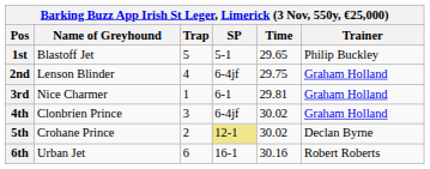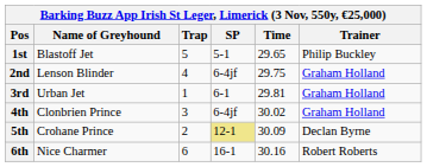3rd | Name of Greyhound: Nice Charmer -> Urban Jet
5th | Time: 30.02 -> 30.09
6th | Name of Greyhound: Urban Jet -> Nice Charmer
